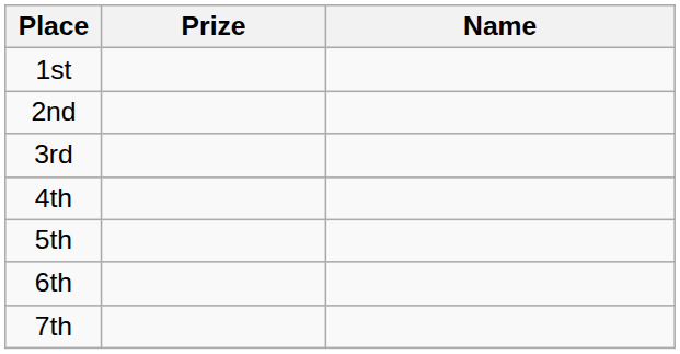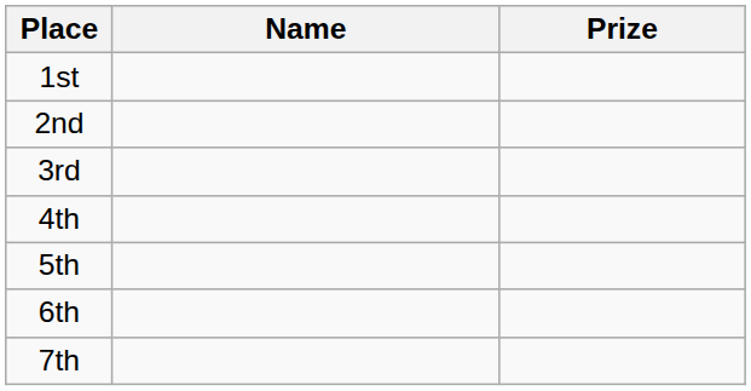columns swapped: Name <-> Prize
